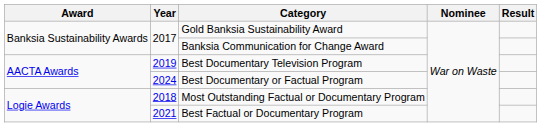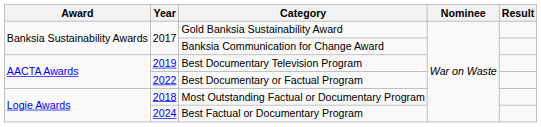Best Documentary or Factual Program | Year: 2024 -> 2022
Best Factual or Documentary Program | Year: 2021 -> 2024
